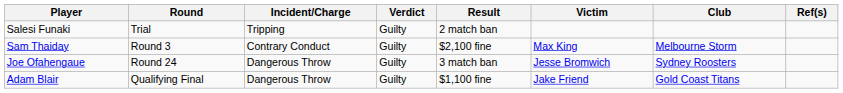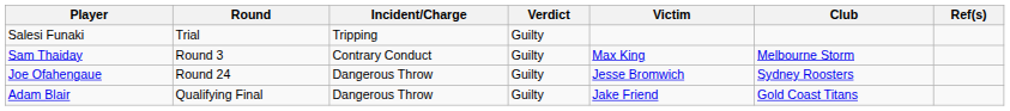- column: Result | 2 match ban | $2,100 fine | 3 match ban | $1,100 fine
